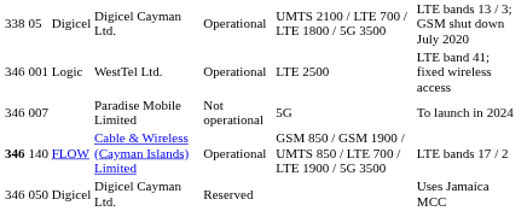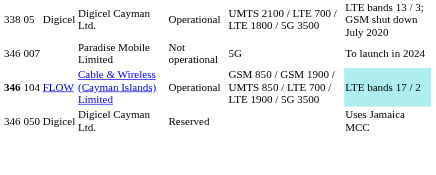- row: 346 | 001 | Logic | WestTel Ltd. | Operational | LTE 2500 | LTE band 41; fixed wireless access
FLOW | column 2: 140 -> 104
FLOW | column 7: no background -> paleturquoise background
